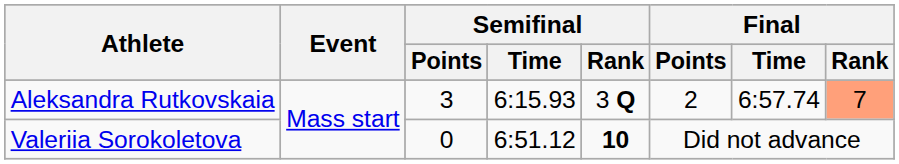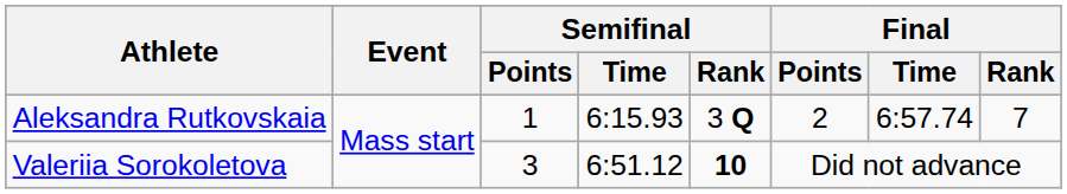Aleksandra Rutkovskaia | Semifinal / Points: 3 -> 1
Aleksandra Rutkovskaia | Final / Rank: lightsalmon background -> no background
Valeriia Sorokoletova | Semifinal / Points: 0 -> 3
